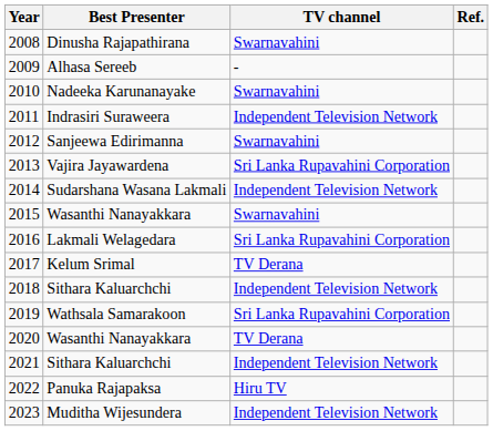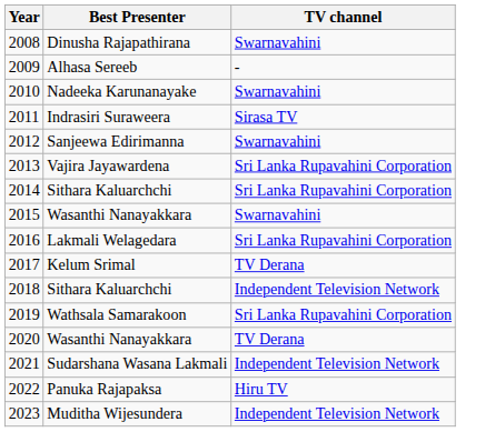- column: Ref.
2011 | TV channel: Independent Television Network -> Sirasa TV
2014 | Best Presenter: Sudarshana Wasana Lakmali -> Sithara Kaluarchchi
2014 | TV channel: Independent Television Network -> Sri Lanka Rupavahini Corporation
2021 | Best Presenter: Sithara Kaluarchchi -> Sudarshana Wasana Lakmali
